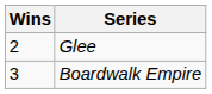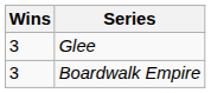Glee | Wins: 2 -> 3
